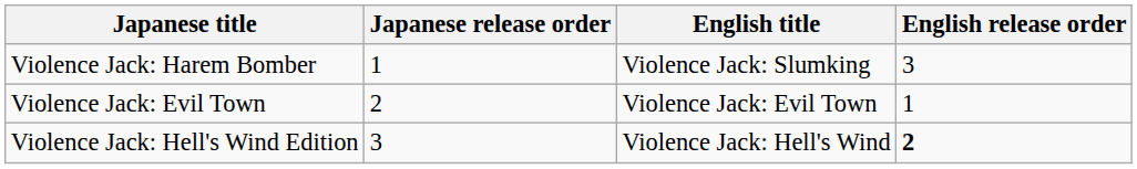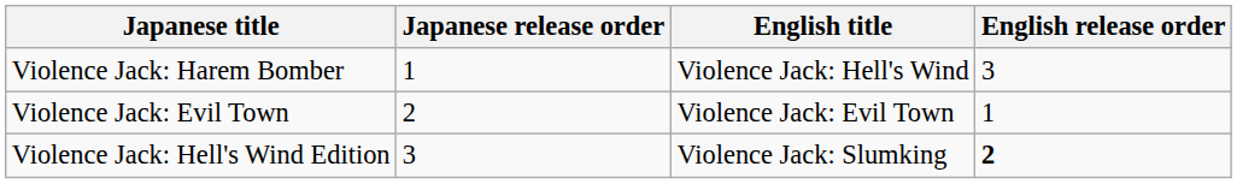Violence Jack: Harem Bomber | English title: Violence Jack: Slumking -> Violence Jack: Hell's Wind
Violence Jack: Hell's Wind Edition | English title: Violence Jack: Hell's Wind -> Violence Jack: Slumking
